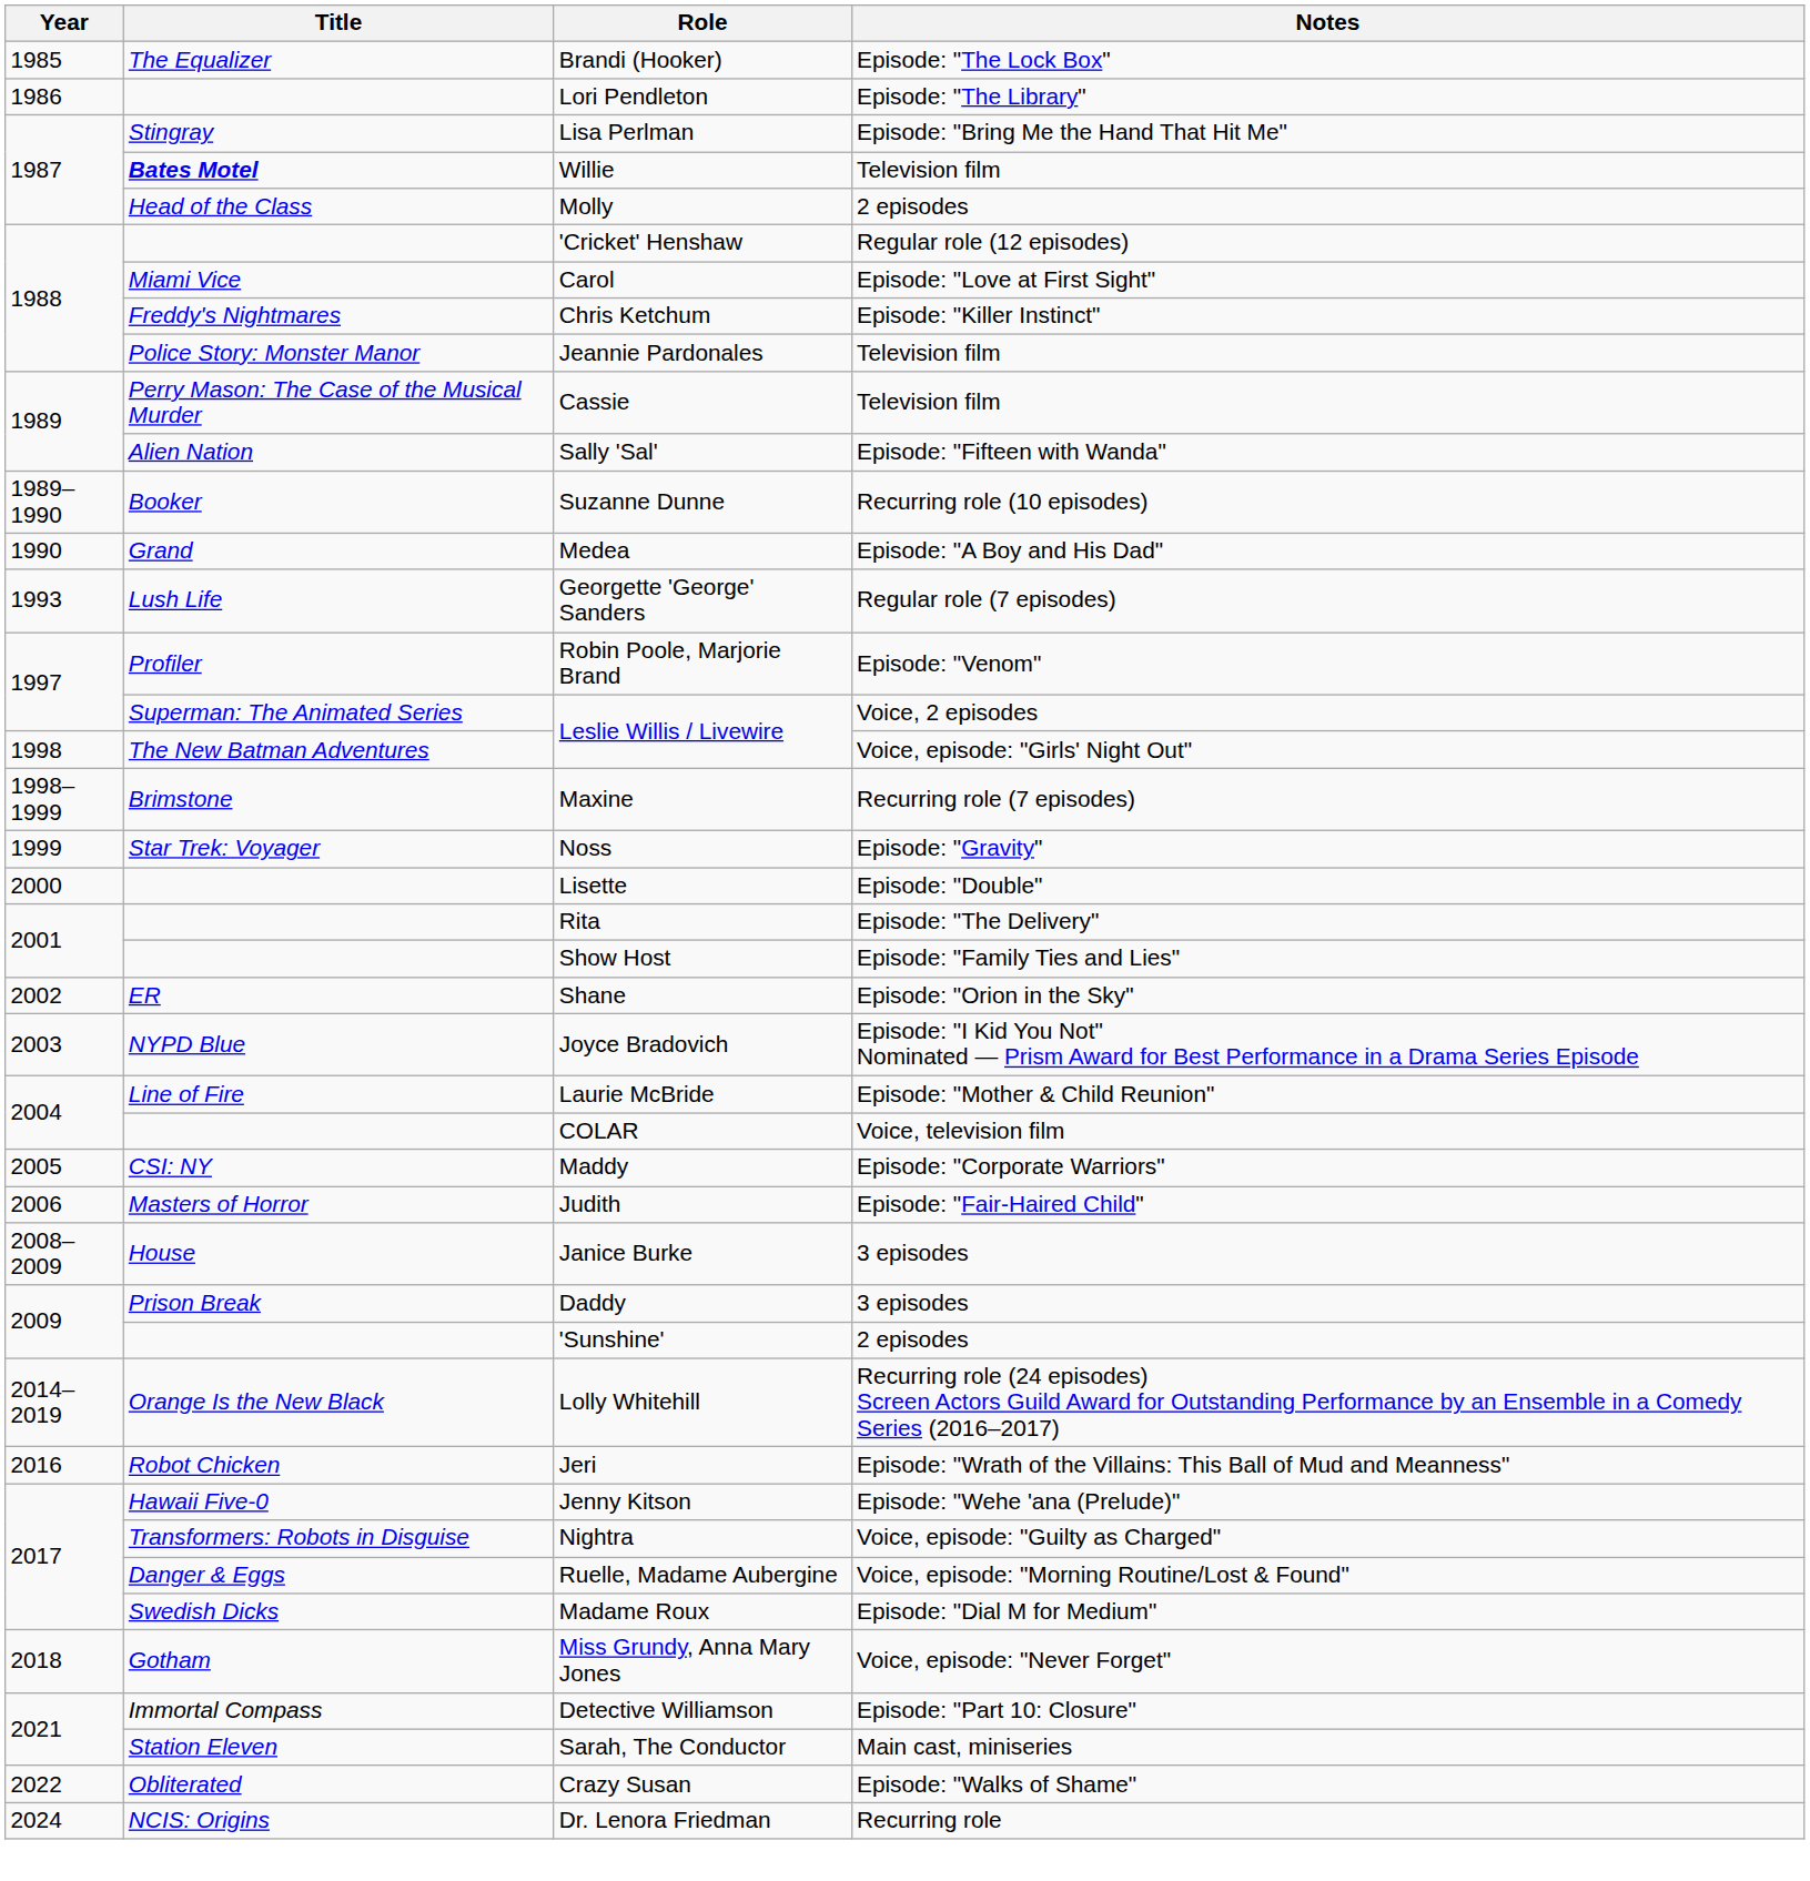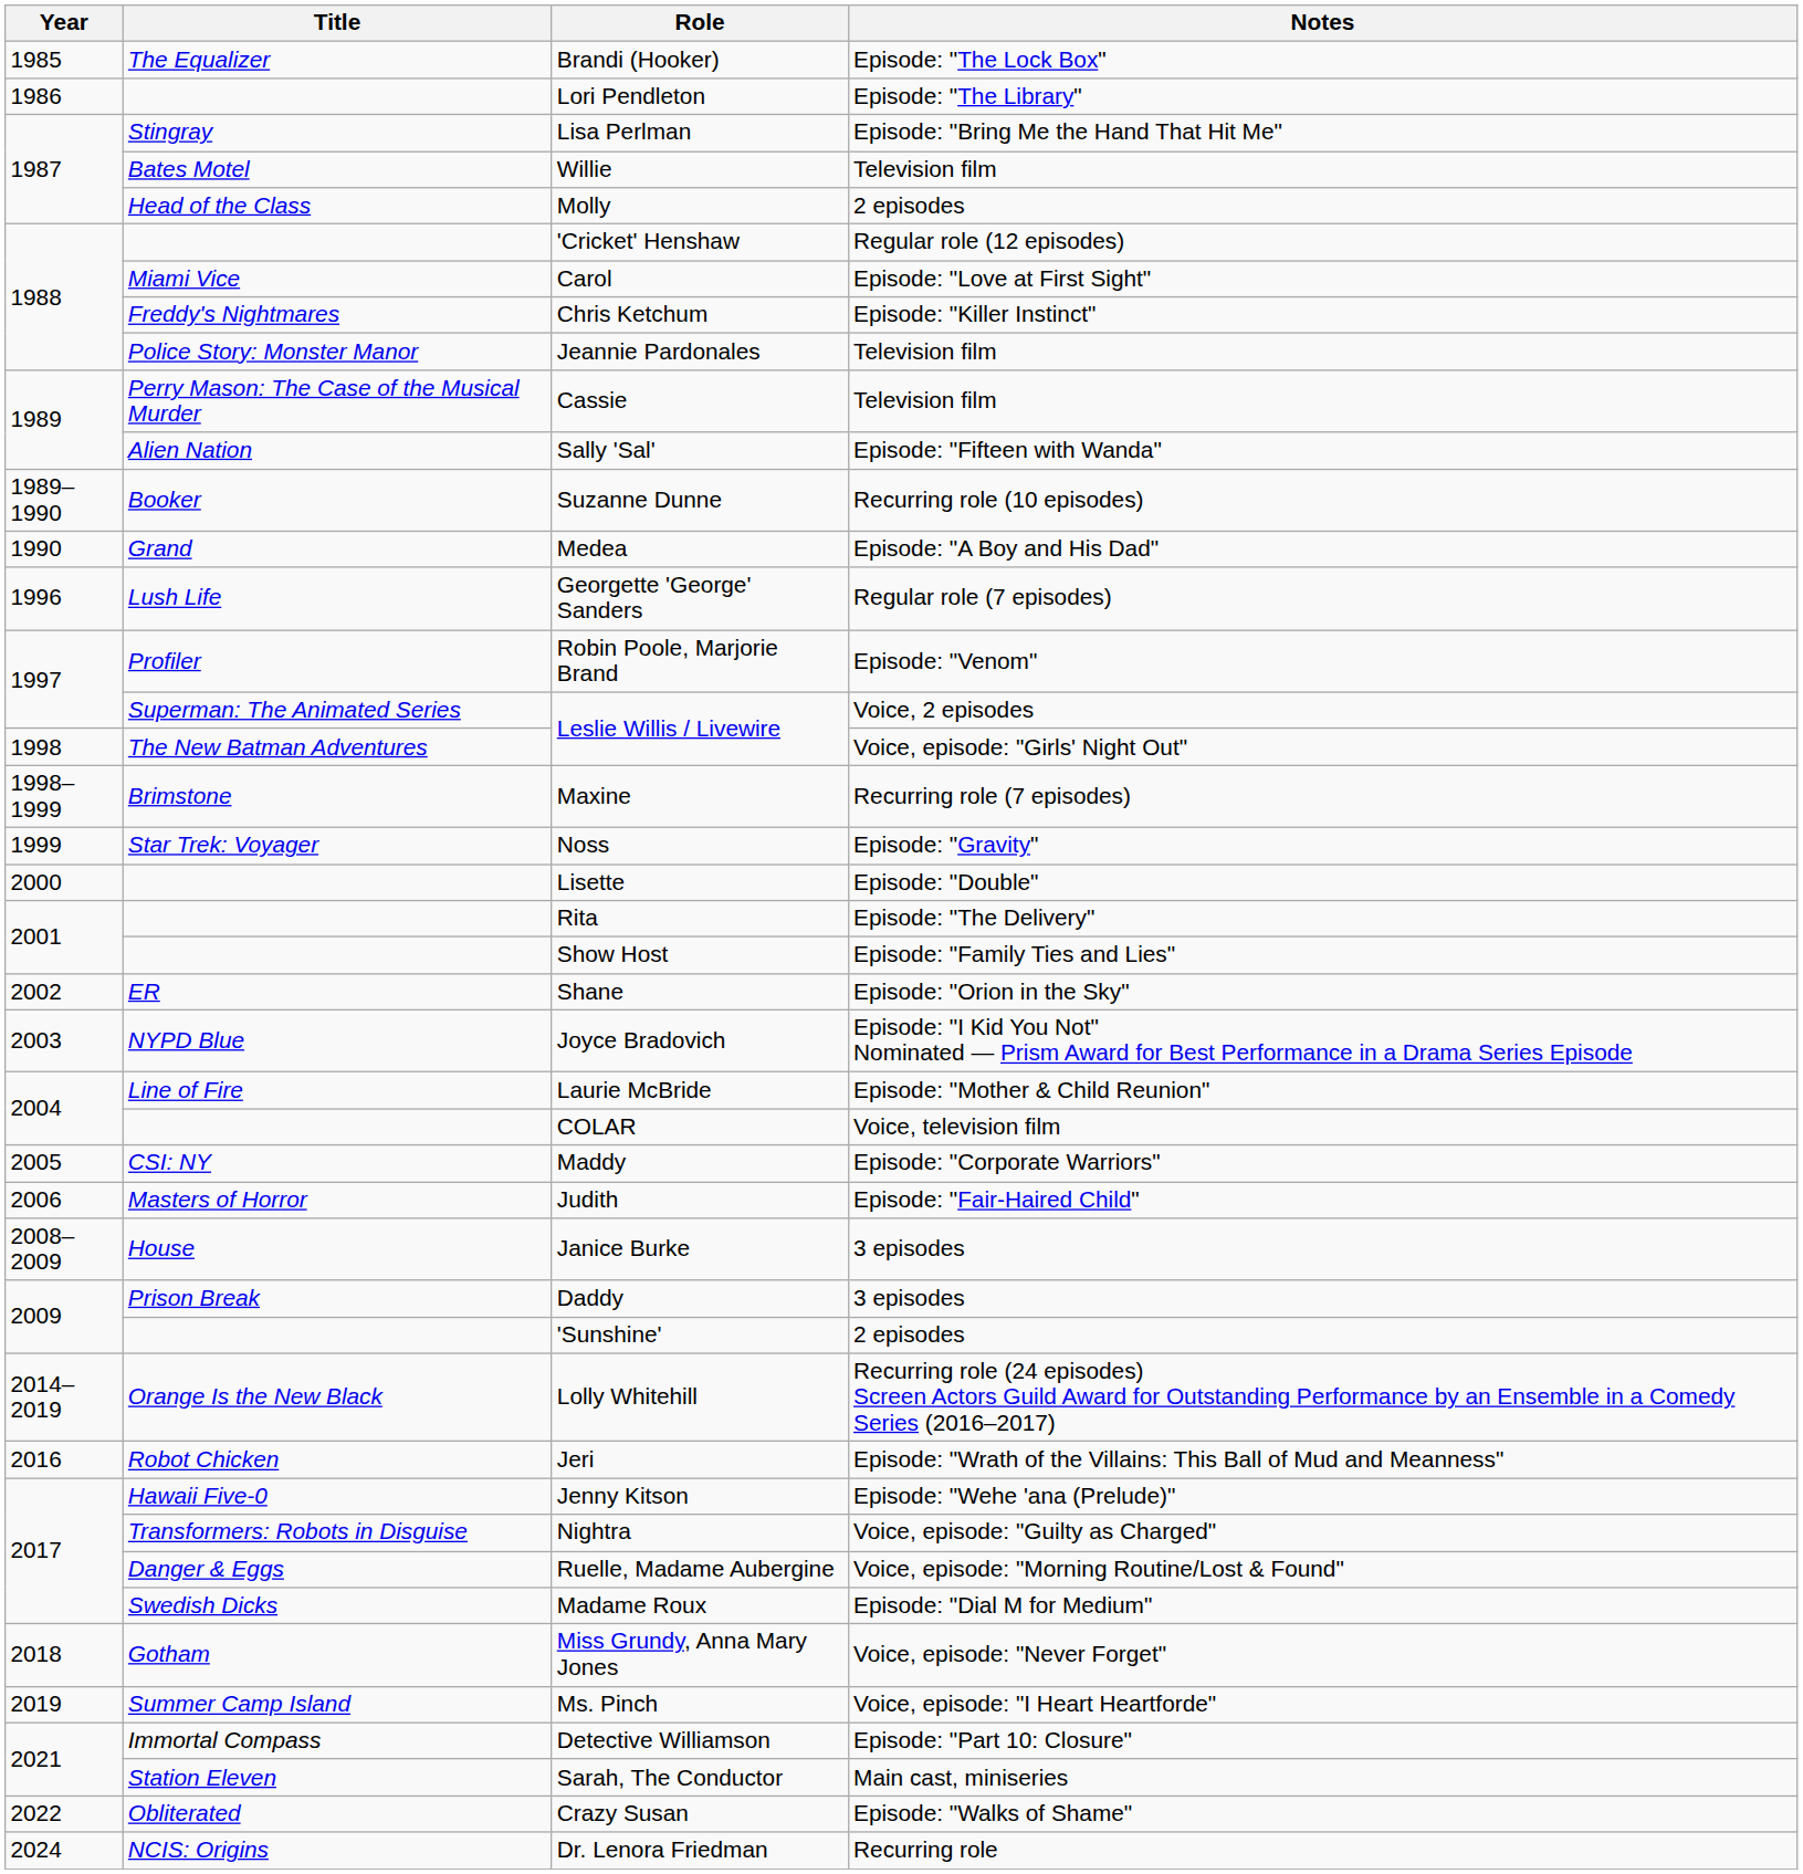Willie | Title: bold -> normal
Georgette 'George' Sanders | Year: 1993 -> 1996
+ row: 2019 | Summer Camp Island | Ms. Pinch | Voice, episode: "I Heart Heartforde"
